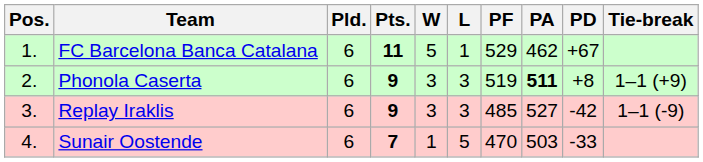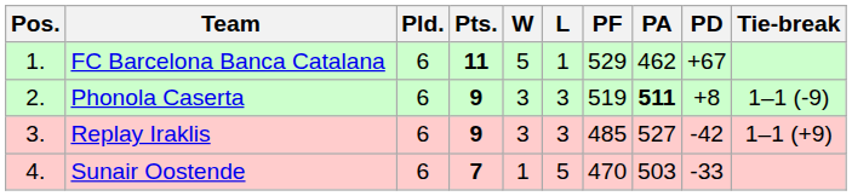Phonola Caserta | Tie-break: 1–1 (+9) -> 1–1 (-9)
Replay Iraklis | Tie-break: 1–1 (-9) -> 1–1 (+9)
